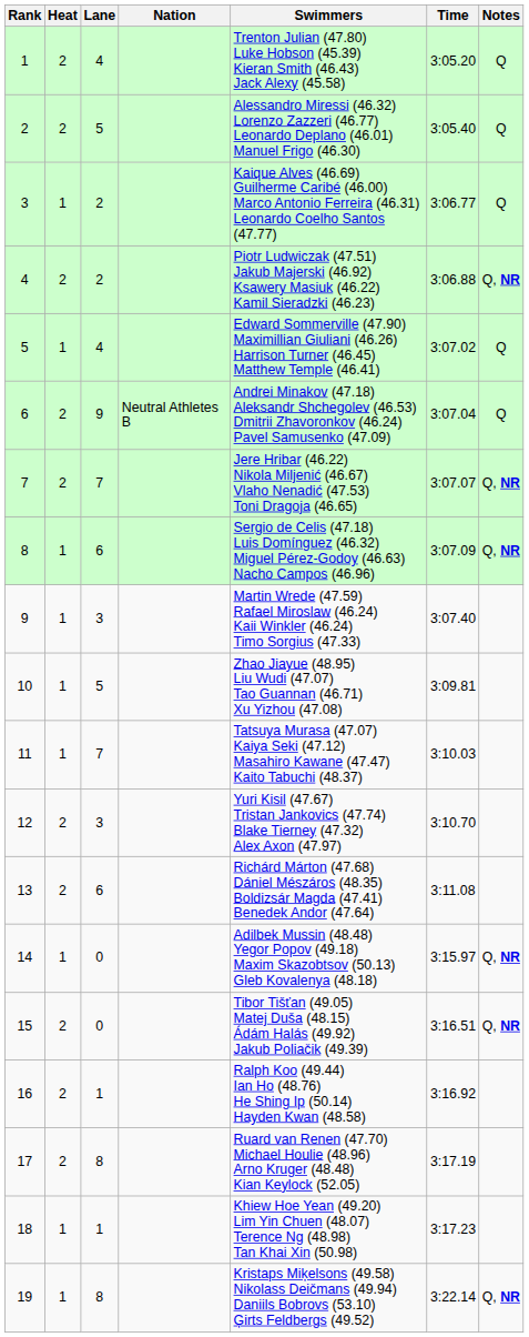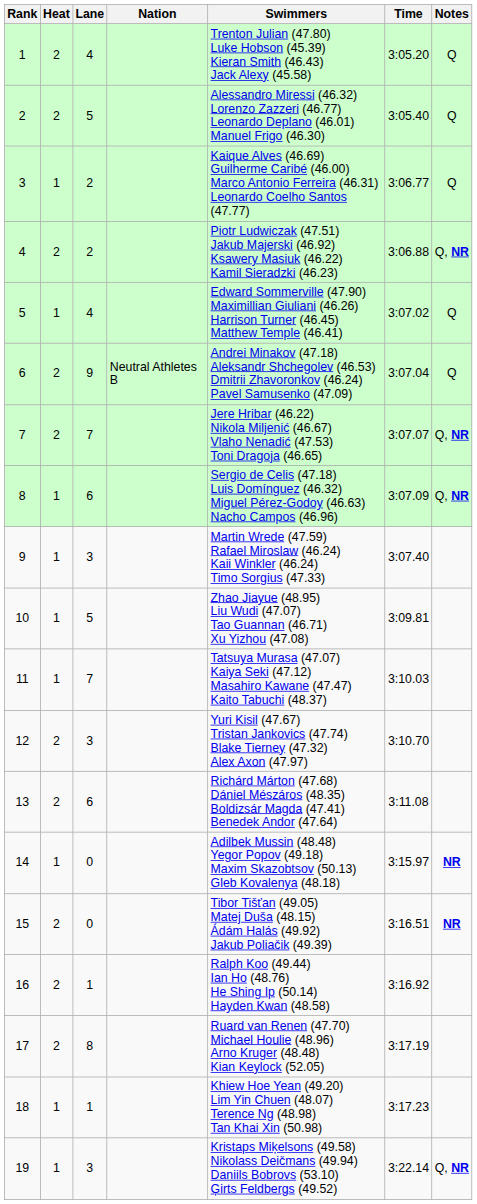14 | Notes: Q, NR -> NR
15 | Notes: Q, NR -> NR
19 | Lane: 8 -> 3
